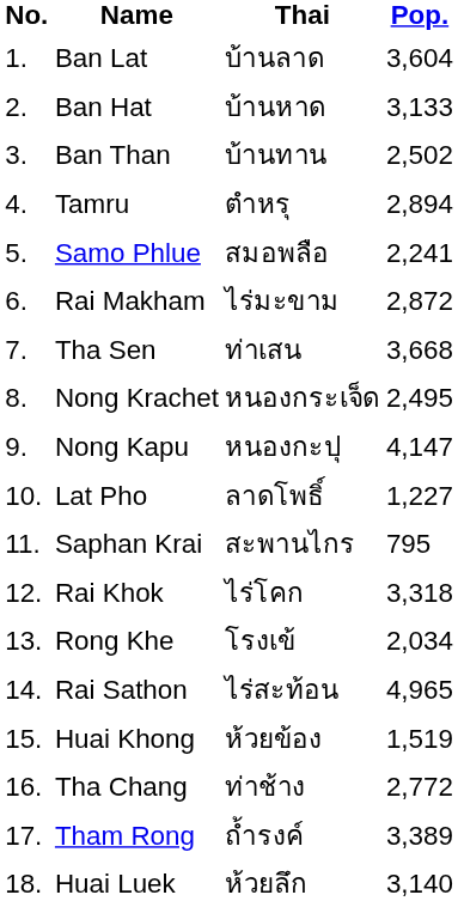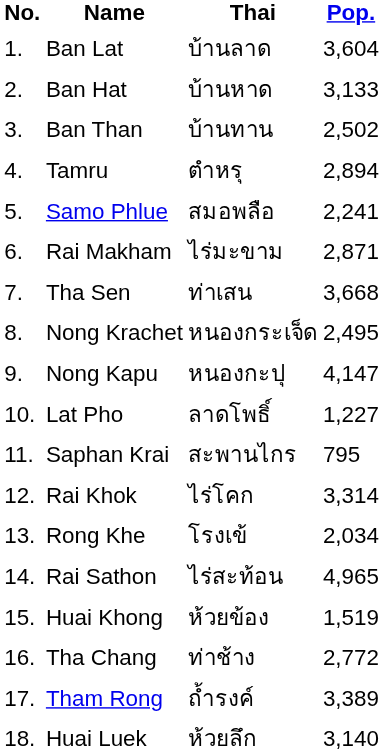Rai Makham | Pop.: 2,872 -> 2,871
Rai Khok | Pop.: 3,318 -> 3,314
